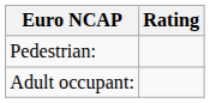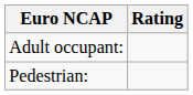rows swapped: Adult occupant: <-> Pedestrian:
